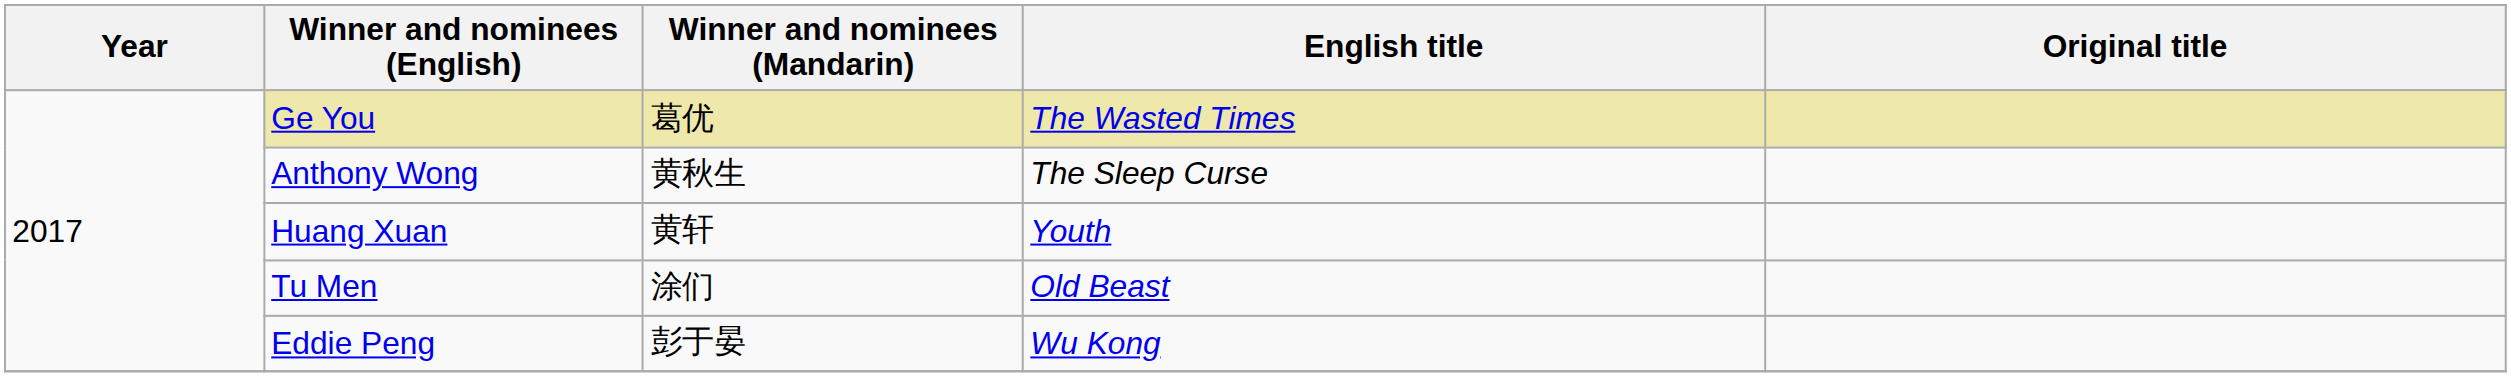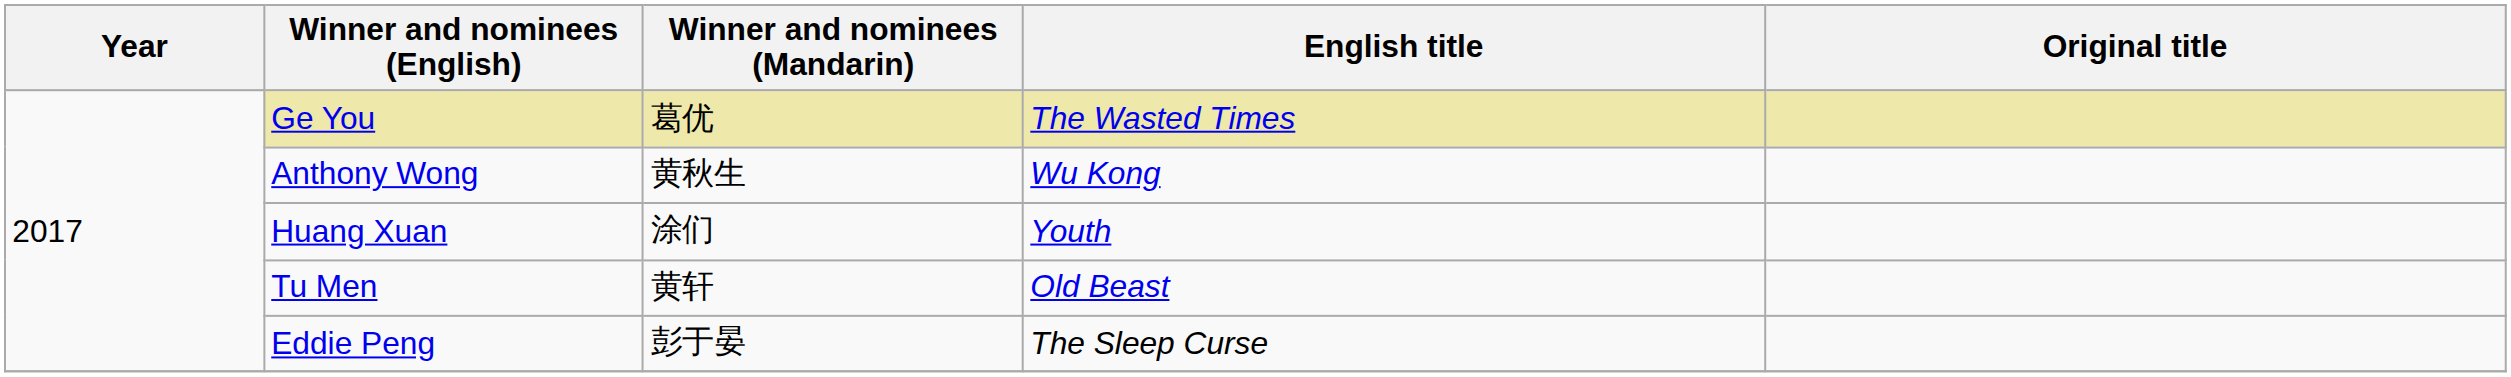Anthony Wong | English title: The Sleep Curse -> Wu Kong
Huang Xuan | Winner and nominees (Mandarin): 黄轩 -> 涂们
Tu Men | Winner and nominees (Mandarin): 涂们 -> 黄轩
Eddie Peng | English title: Wu Kong -> The Sleep Curse
